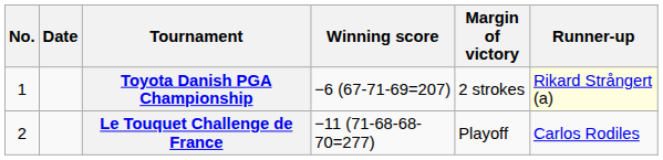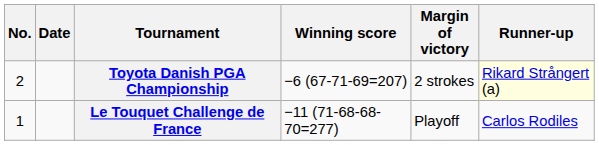Toyota Danish PGA Championship | No.: 1 -> 2
Le Touquet Challenge de France | No.: 2 -> 1
